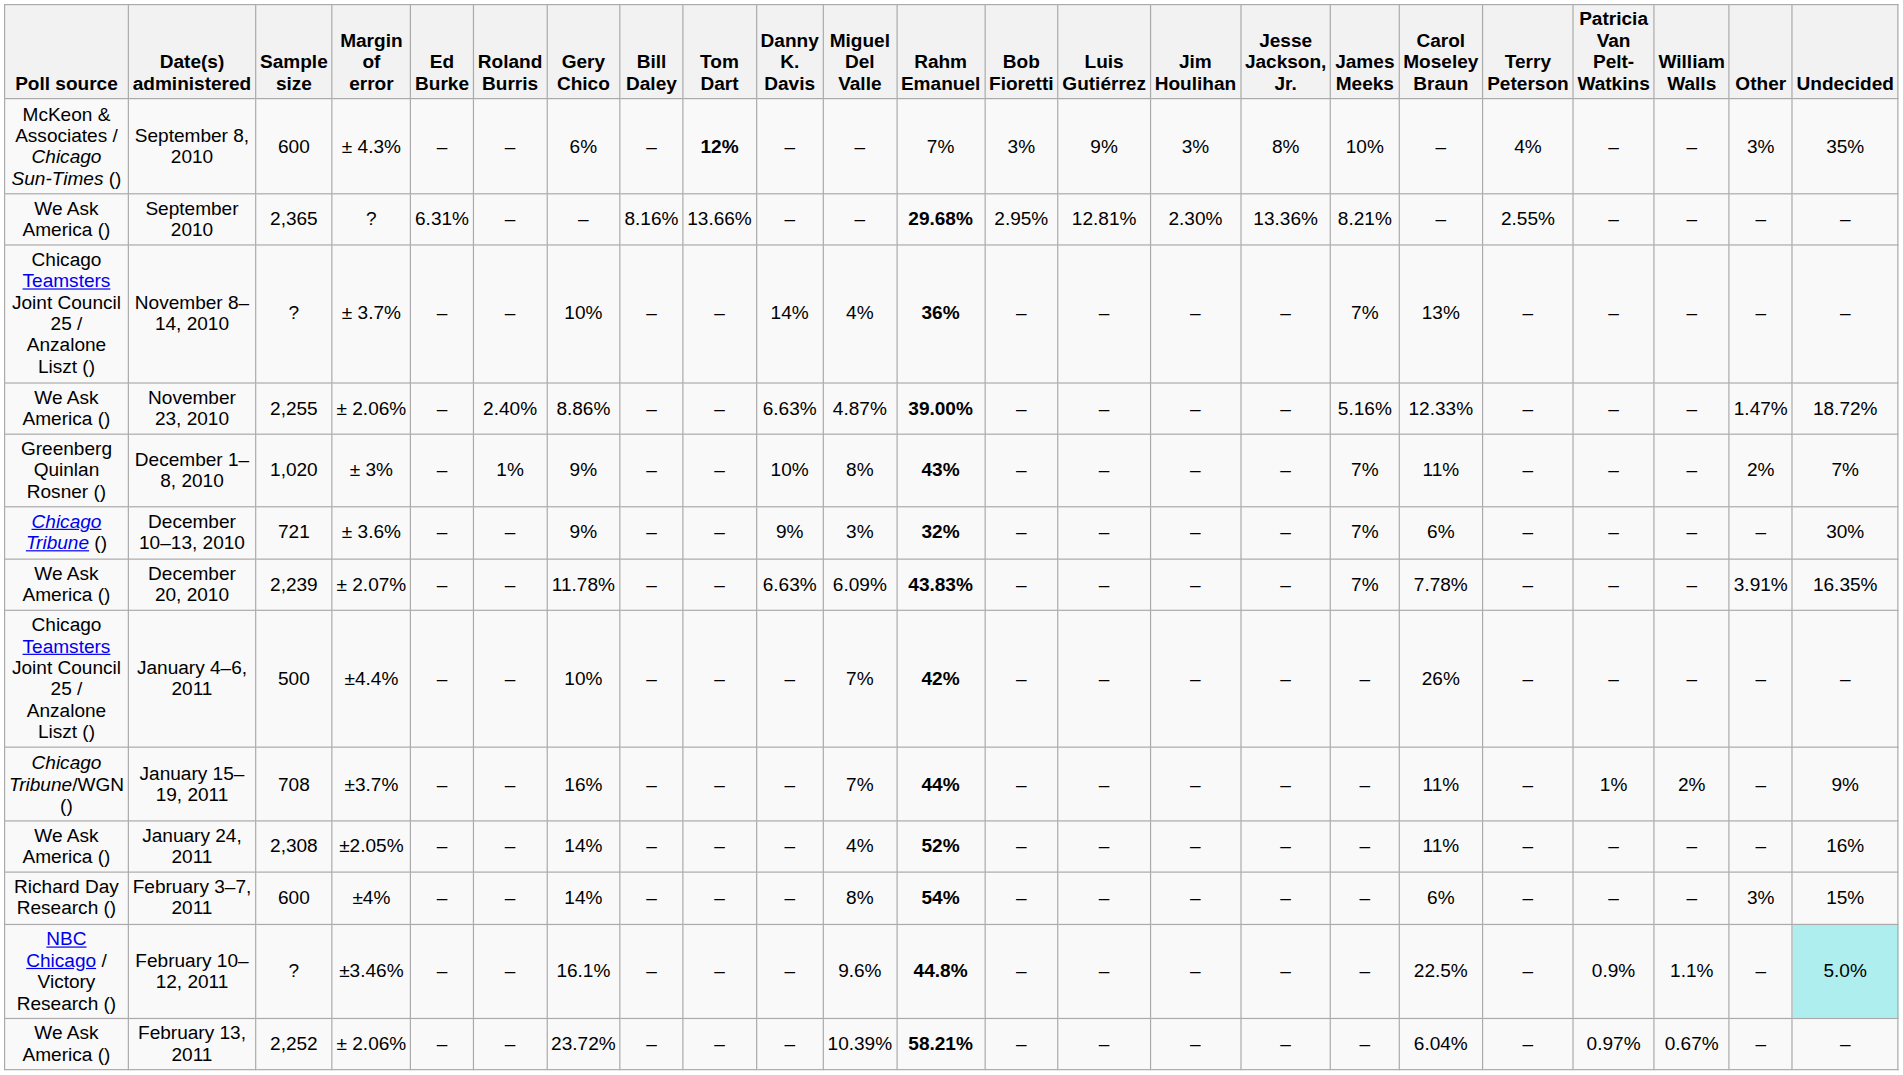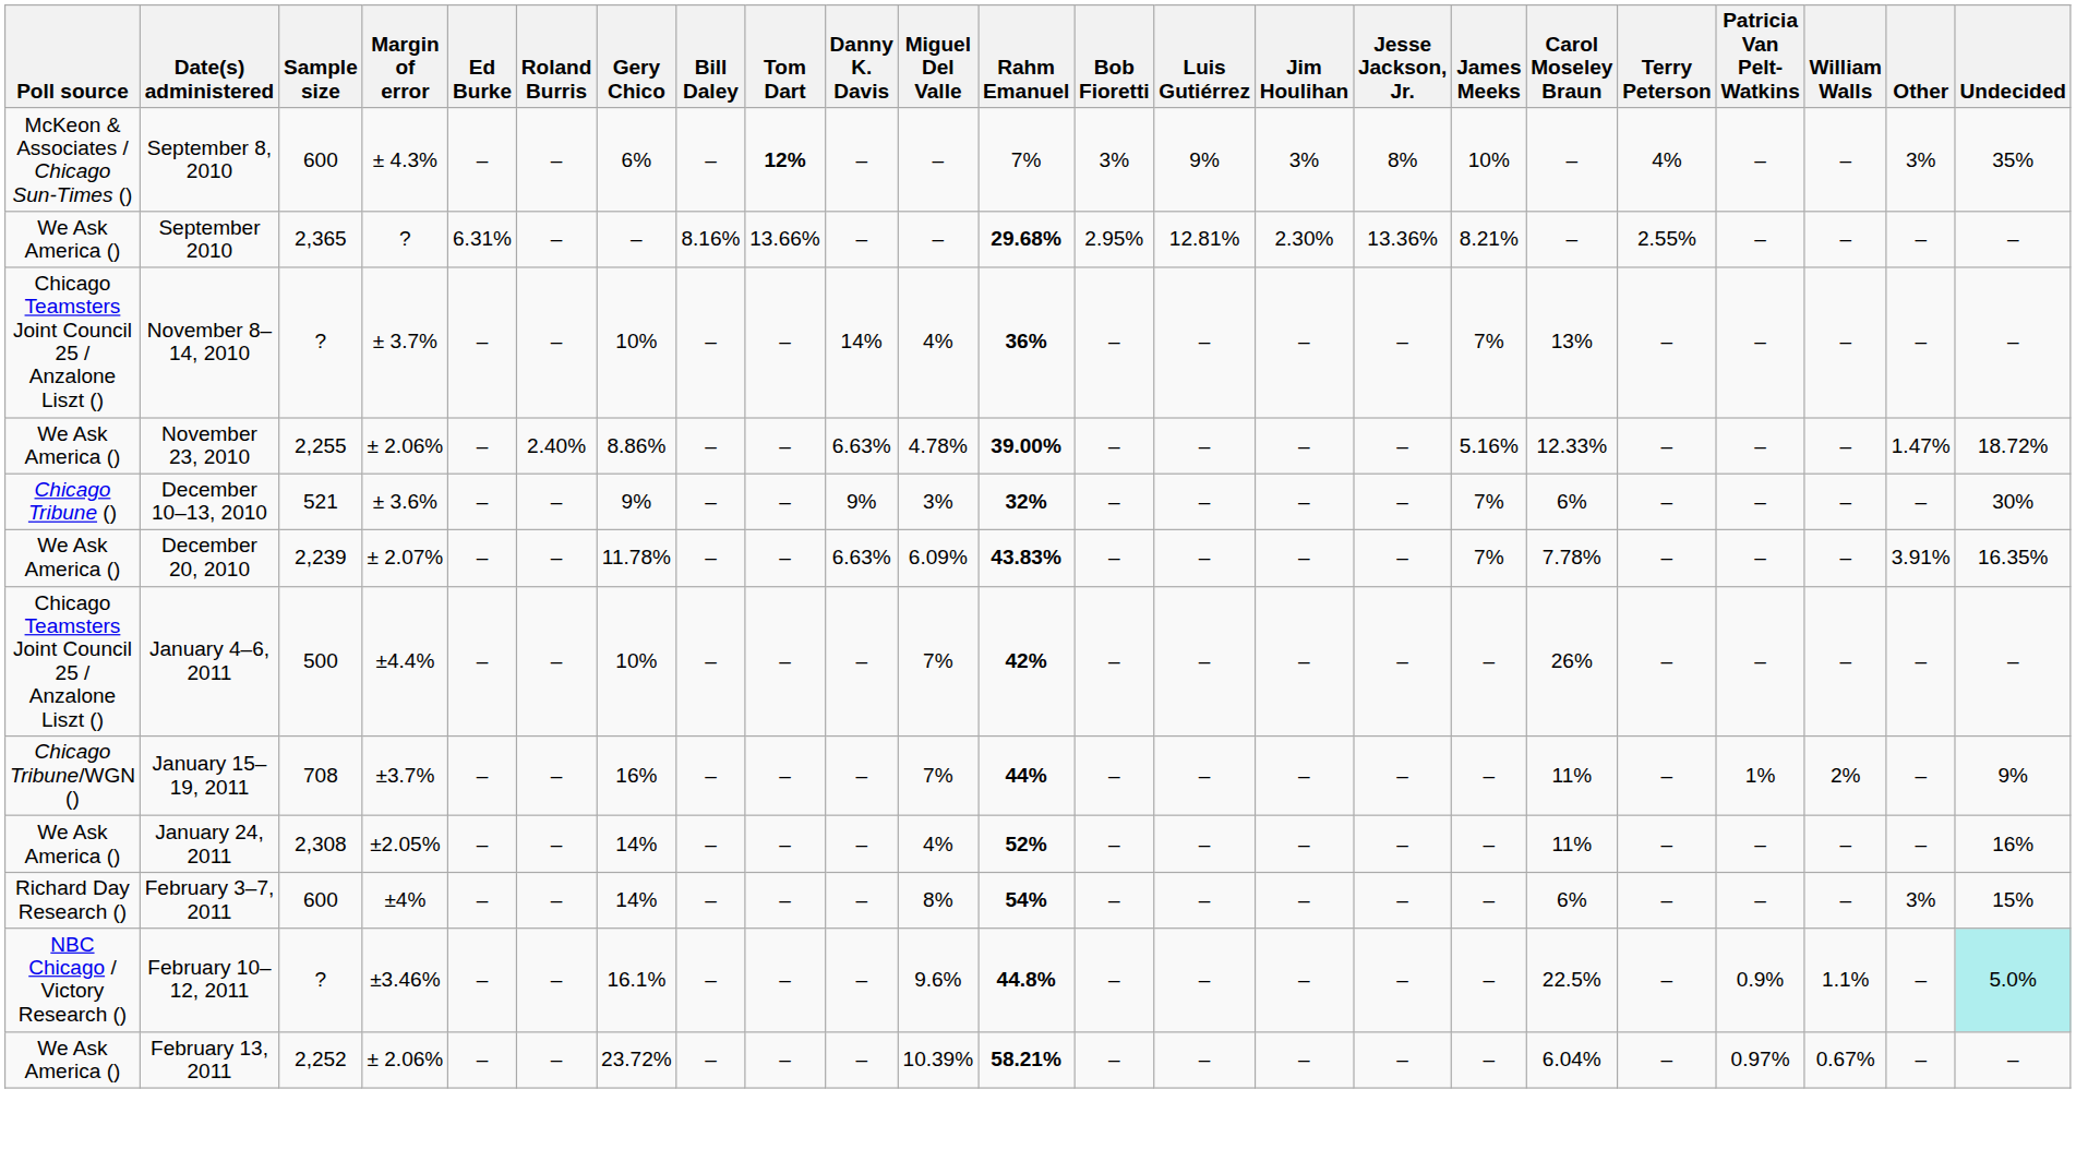November 23, 2010 | Miguel Del Valle: 4.87% -> 4.78%
- row: Greenberg Quinlan Rosner () | December 1–8, 2010 | 1,020 | ± 3% | – | 1% | 9% | – | – | 10% | 8% | 43% | – | – | – | – | 7% | 11% | – | – | – | 2% | 7%
December 10–13, 2010 | Sample size: 721 -> 521
